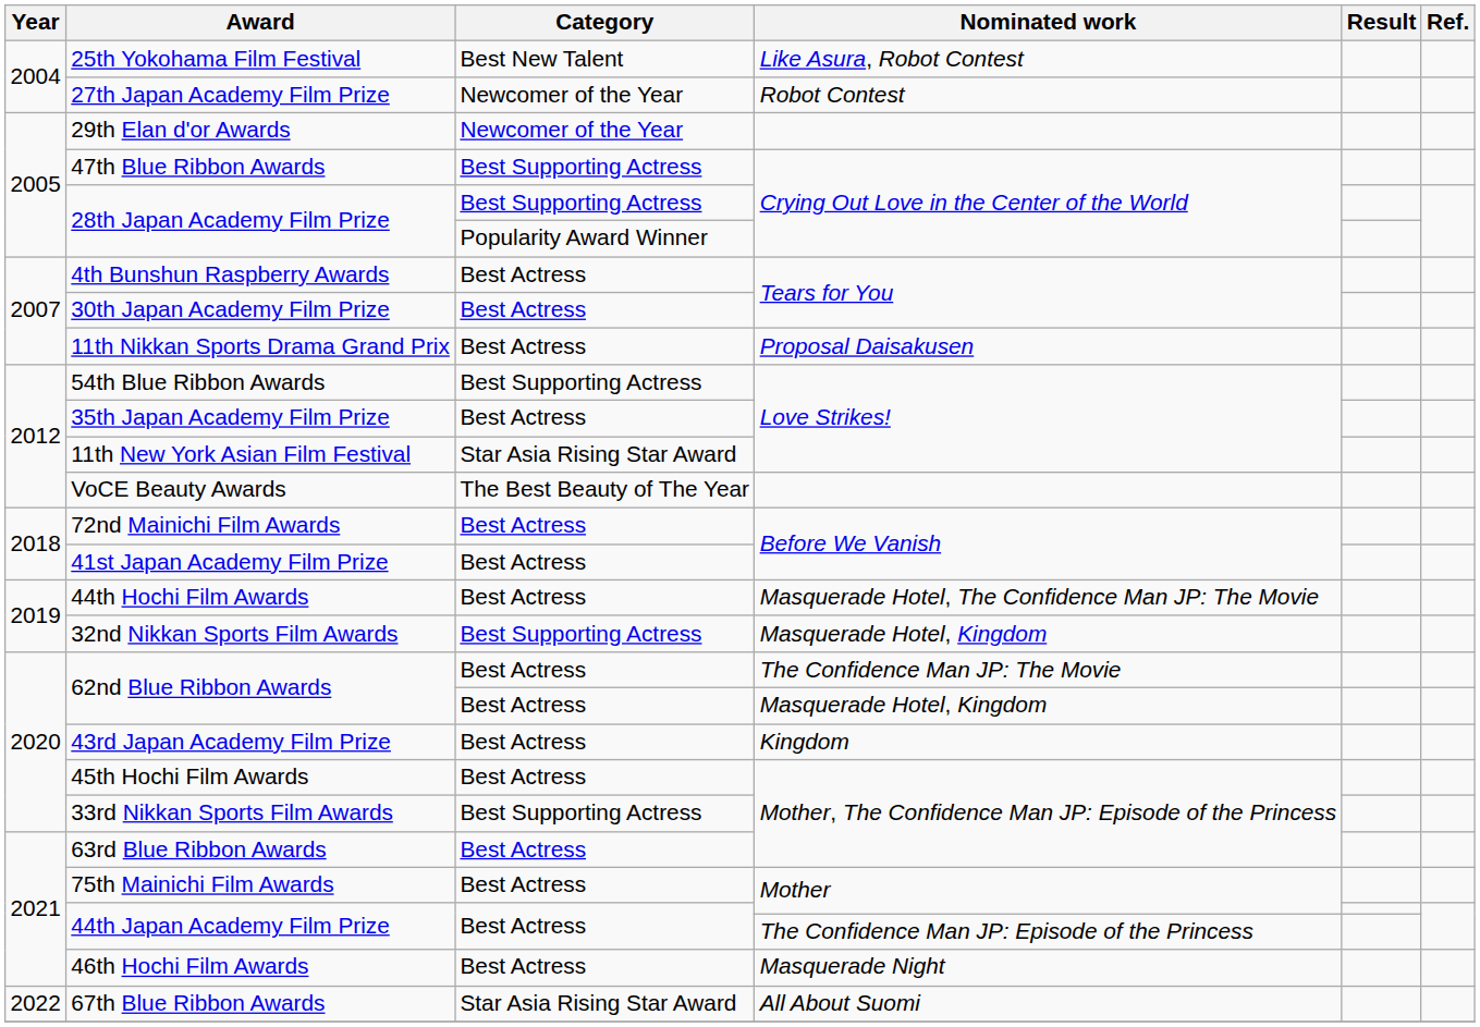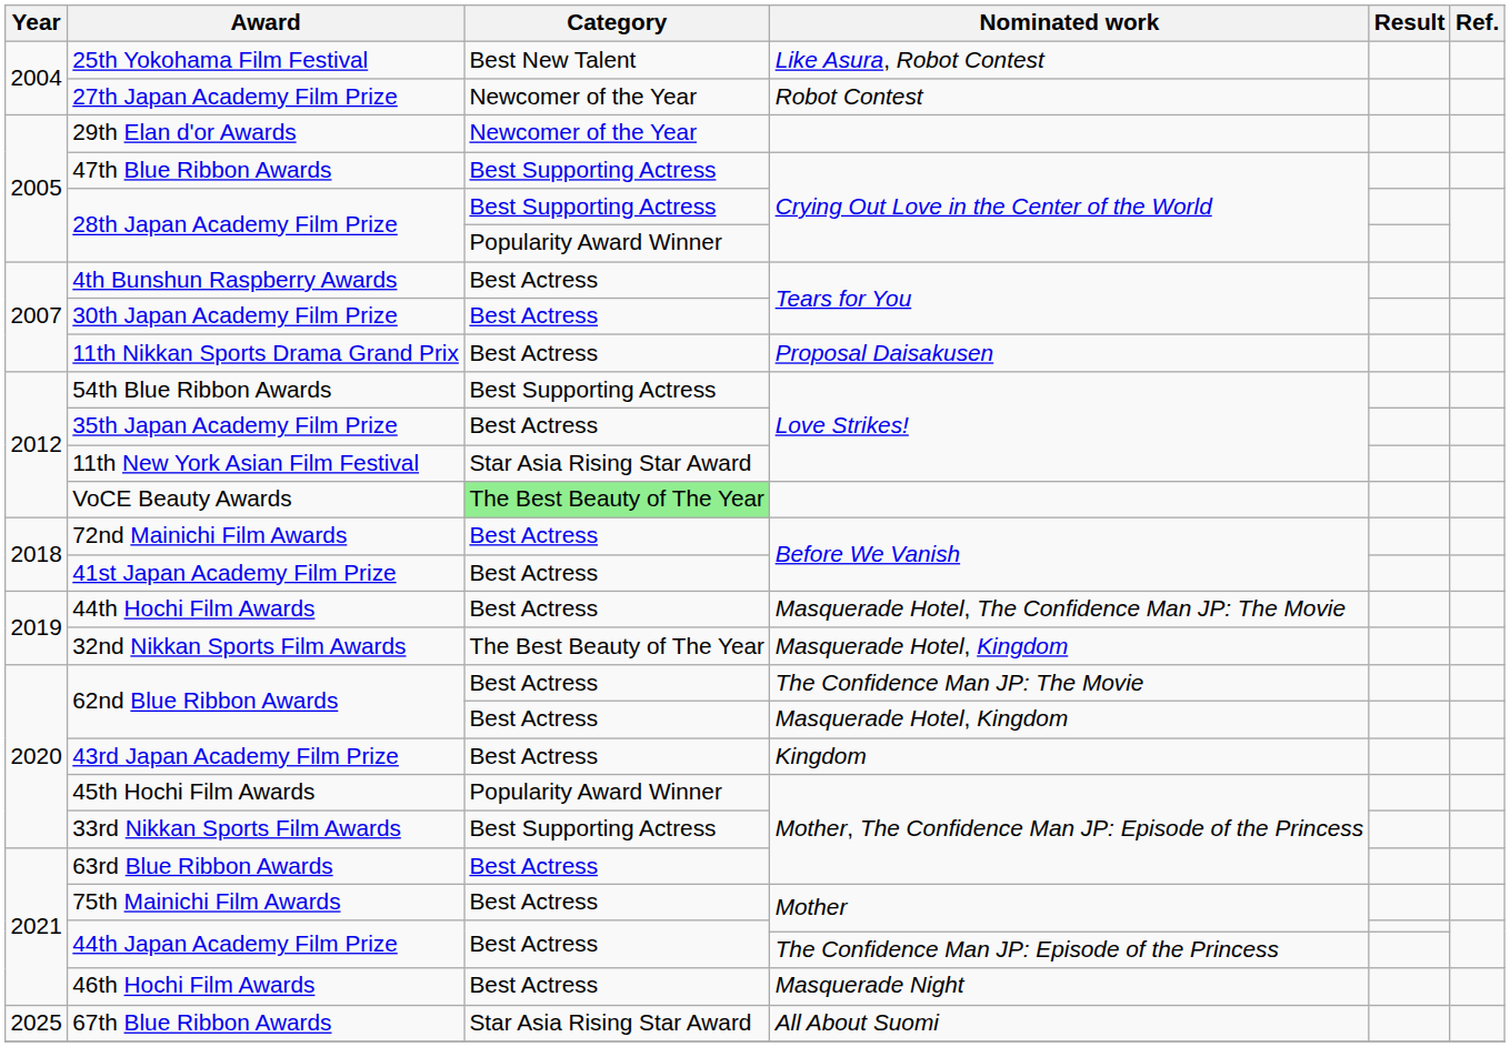VoCE Beauty Awards | Category: no background -> lightgreen background
32nd Nikkan Sports Film Awards | Category: Best Supporting Actress -> The Best Beauty of The Year
45th Hochi Film Awards | Category: Best Actress -> Popularity Award Winner
67th Blue Ribbon Awards | Year: 2022 -> 2025
